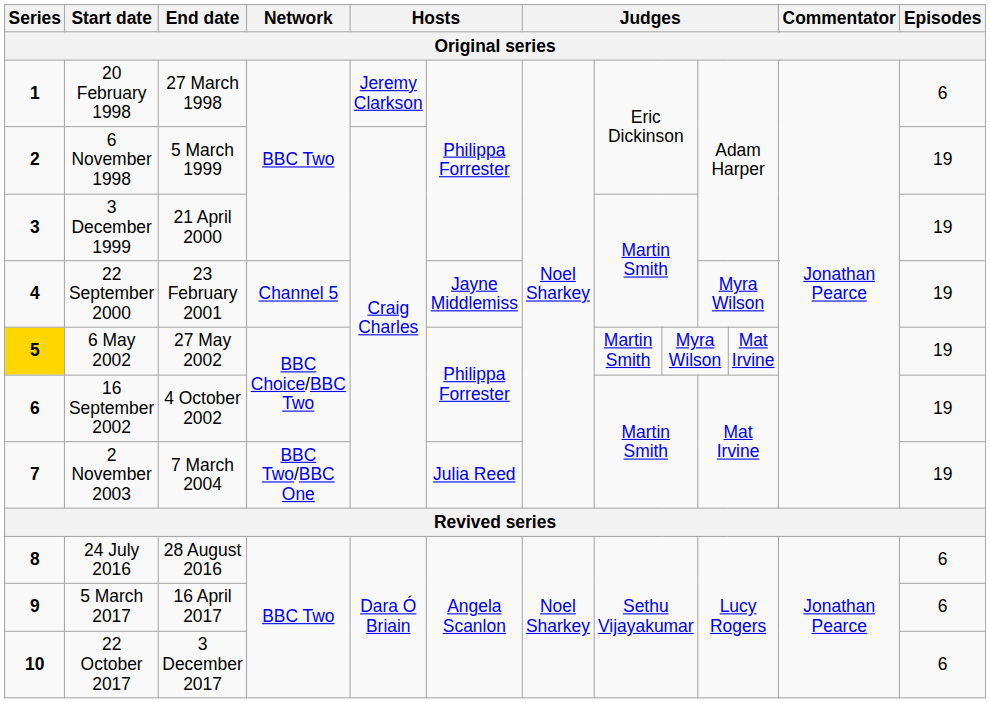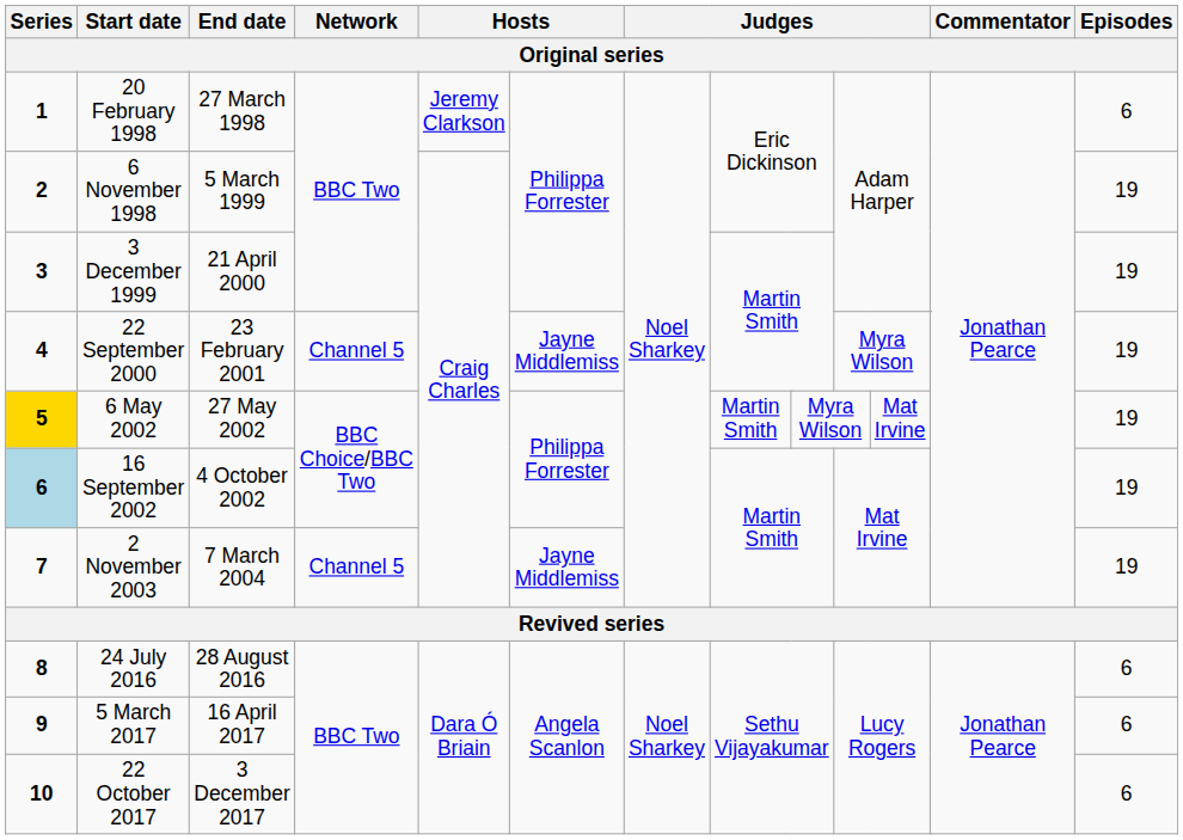16 September 2002 | Series: no background -> lightblue background
2 November 2003 | Network: BBC Two/BBC One -> Channel 5
2 November 2003 | column 6: Julia Reed -> Jayne Middlemiss
